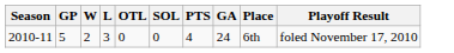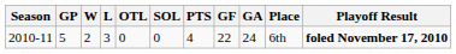+ column: GF | 22
2010-11 | Playoff Result: normal -> bold
